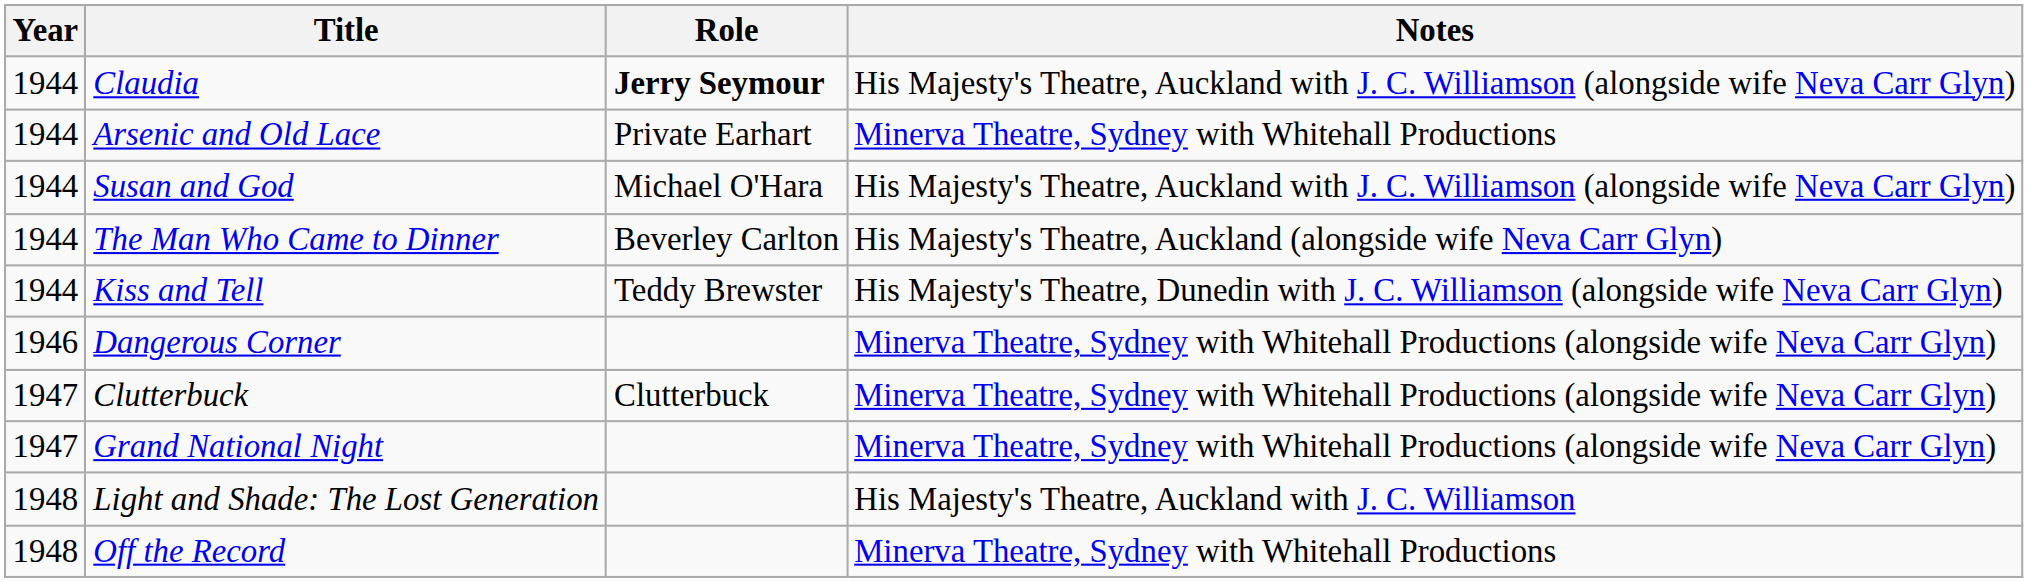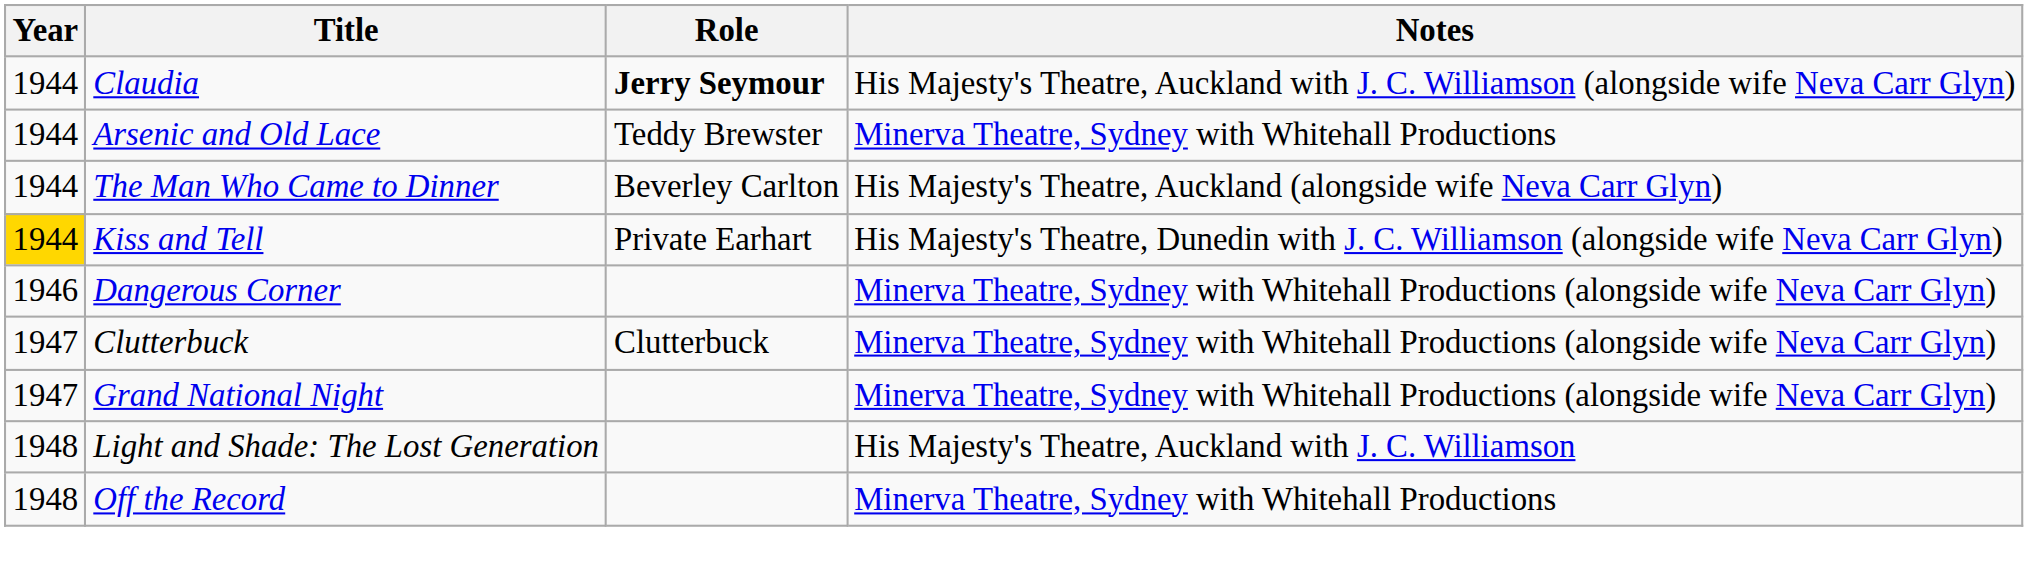Arsenic and Old Lace | Role: Private Earhart -> Teddy Brewster
- row: 1944 | Susan and God | Michael O'Hara | His Majesty's Theatre, Auckland with J. C. Williamson (alongside wife Neva Carr Glyn)
Kiss and Tell | Year: no background -> gold background
Kiss and Tell | Role: Teddy Brewster -> Private Earhart
